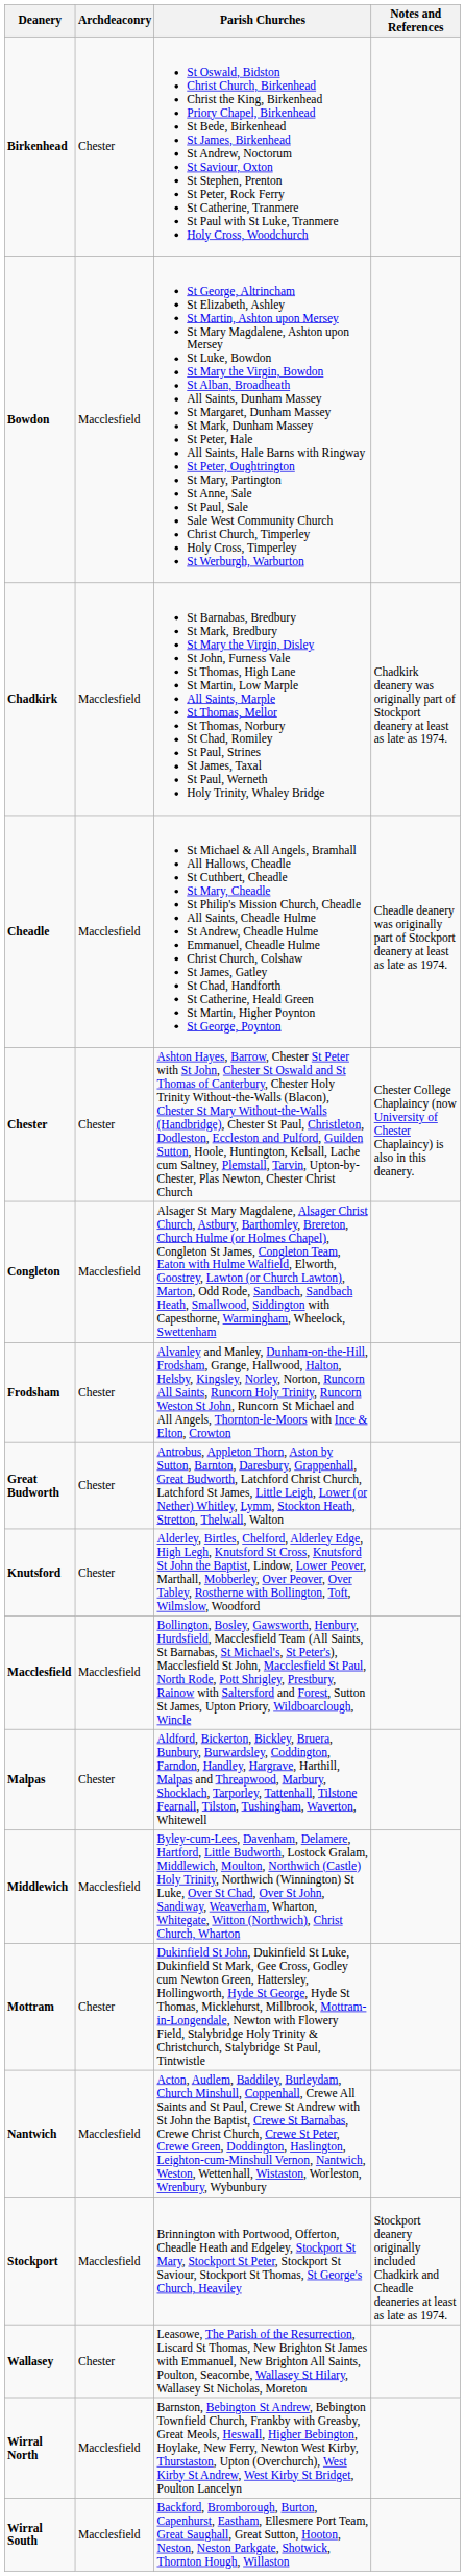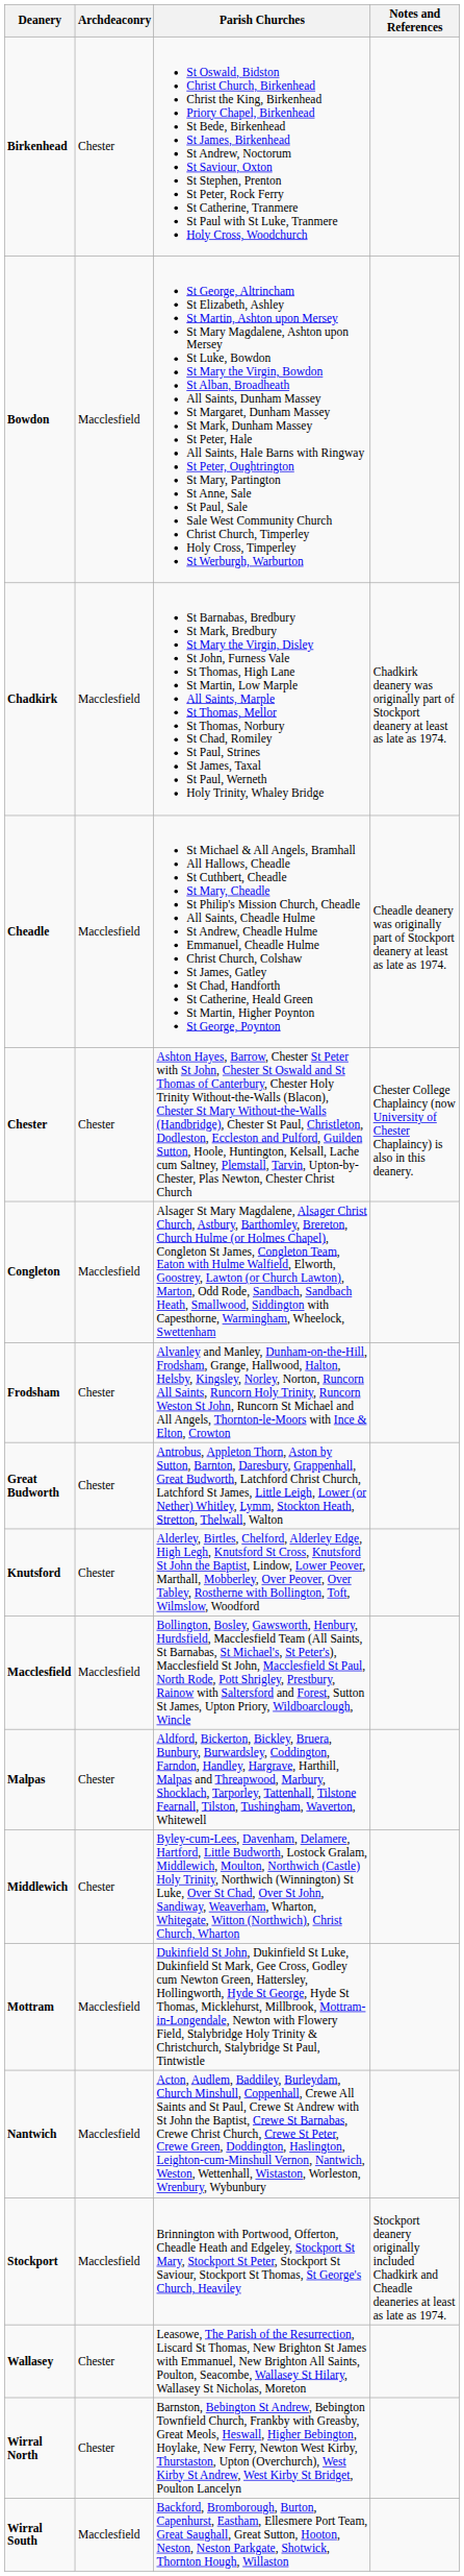Middlewich | Archdeaconry: Macclesfield -> Chester
Mottram | Archdeaconry: Chester -> Macclesfield
Wirral North | Archdeaconry: Macclesfield -> Chester
